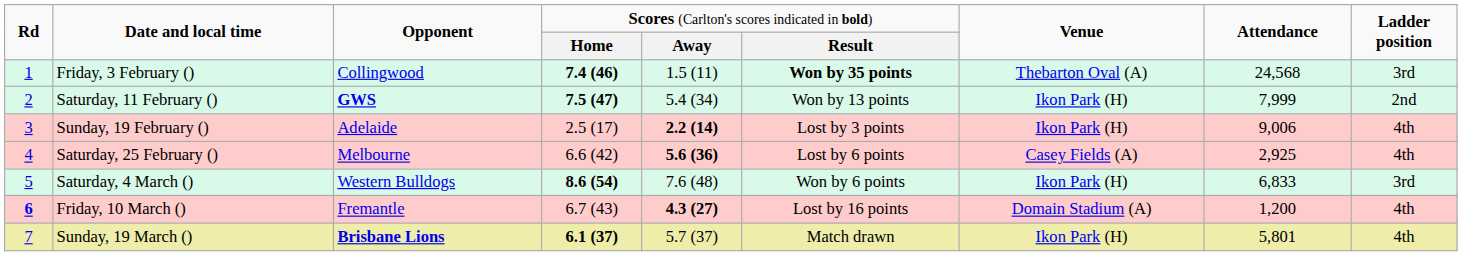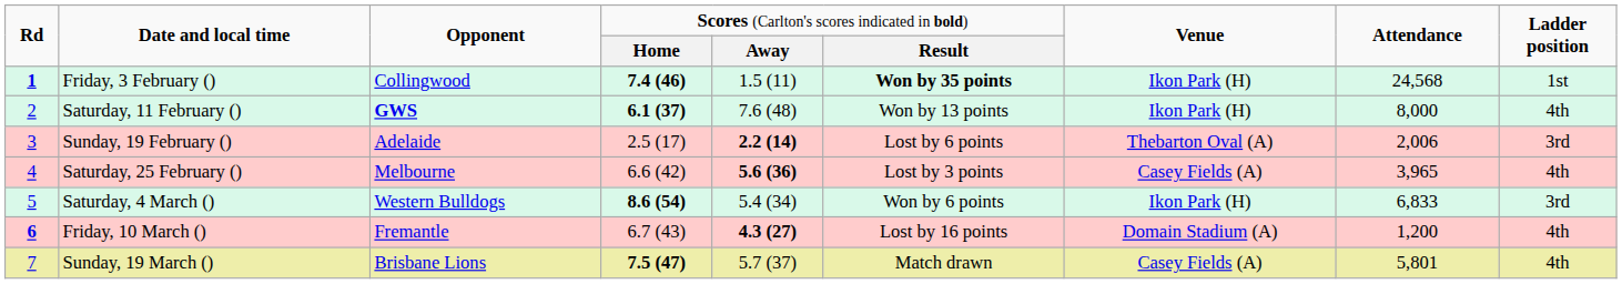Friday, 3 February () | column 1: normal -> bold
Friday, 3 February () | column 7: Thebarton Oval (A) -> Ikon Park (H)
Friday, 3 February () | column 9: 3rd -> 1st
Saturday, 11 February () | column 4: 7.5 (47) -> 6.1 (37)
Saturday, 11 February () | column 5: 5.4 (34) -> 7.6 (48)
Saturday, 11 February () | column 8: 7,999 -> 8,000
Saturday, 11 February () | column 9: 2nd -> 4th
Sunday, 19 February () | column 6: Lost by 3 points -> Lost by 6 points
Sunday, 19 February () | column 7: Ikon Park (H) -> Thebarton Oval (A)
Sunday, 19 February () | column 8: 9,006 -> 2,006
Sunday, 19 February () | column 9: 4th -> 3rd
Saturday, 25 February () | column 6: Lost by 6 points -> Lost by 3 points
Saturday, 25 February () | column 8: 2,925 -> 3,965
Saturday, 4 March () | column 5: 7.6 (48) -> 5.4 (34)
Sunday, 19 March () | column 3: bold -> normal
Sunday, 19 March () | column 4: 6.1 (37) -> 7.5 (47)
Sunday, 19 March () | column 7: Ikon Park (H) -> Casey Fields (A)
